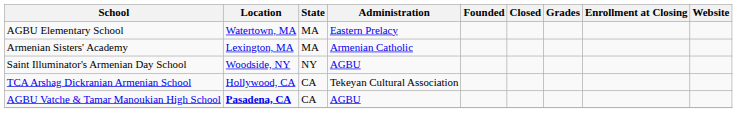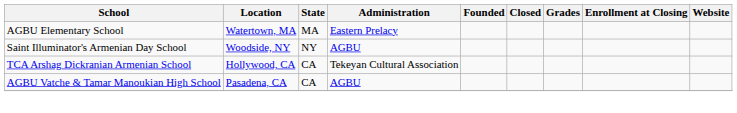- row: Armenian Sisters' Academy | Lexington, MA | MA | Armenian Catholic
AGBU Vatche & Tamar Manoukian High School | Location: bold -> normal
